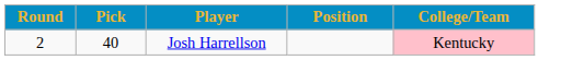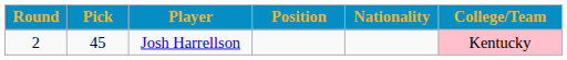+ column: Nationality
Josh Harrellson | Pick: 40 -> 45
